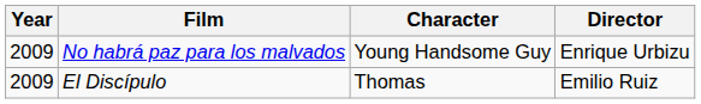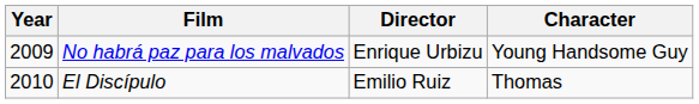columns swapped: Character <-> Director
El Discípulo | Year: 2009 -> 2010
